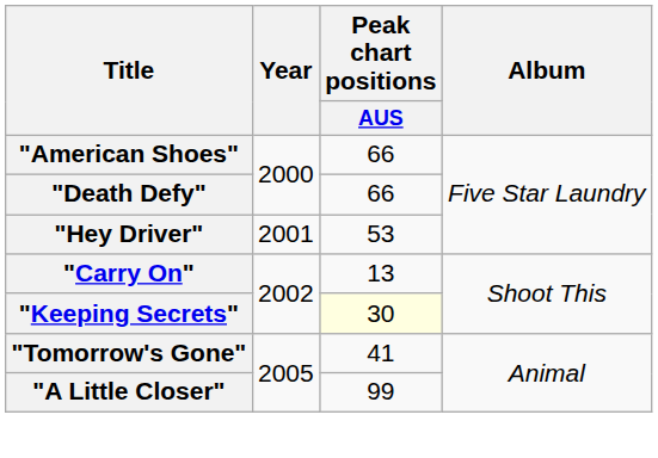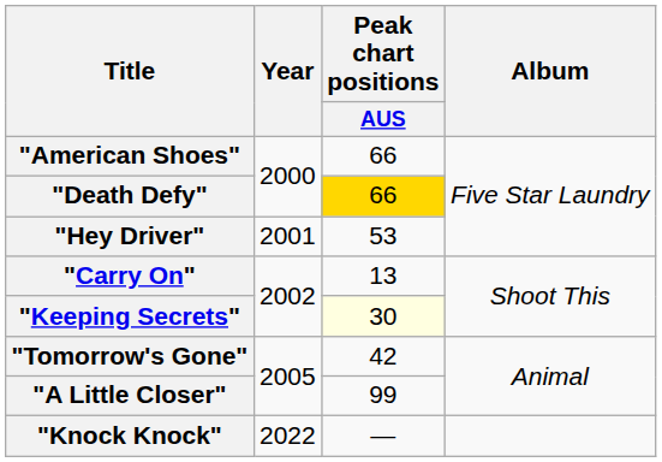"Death Defy" | Peak chart positions / AUS: no background -> gold background
"Tomorrow's Gone" | Peak chart positions / AUS: 41 -> 42
+ row: "Knock Knock" | 2022 | —
